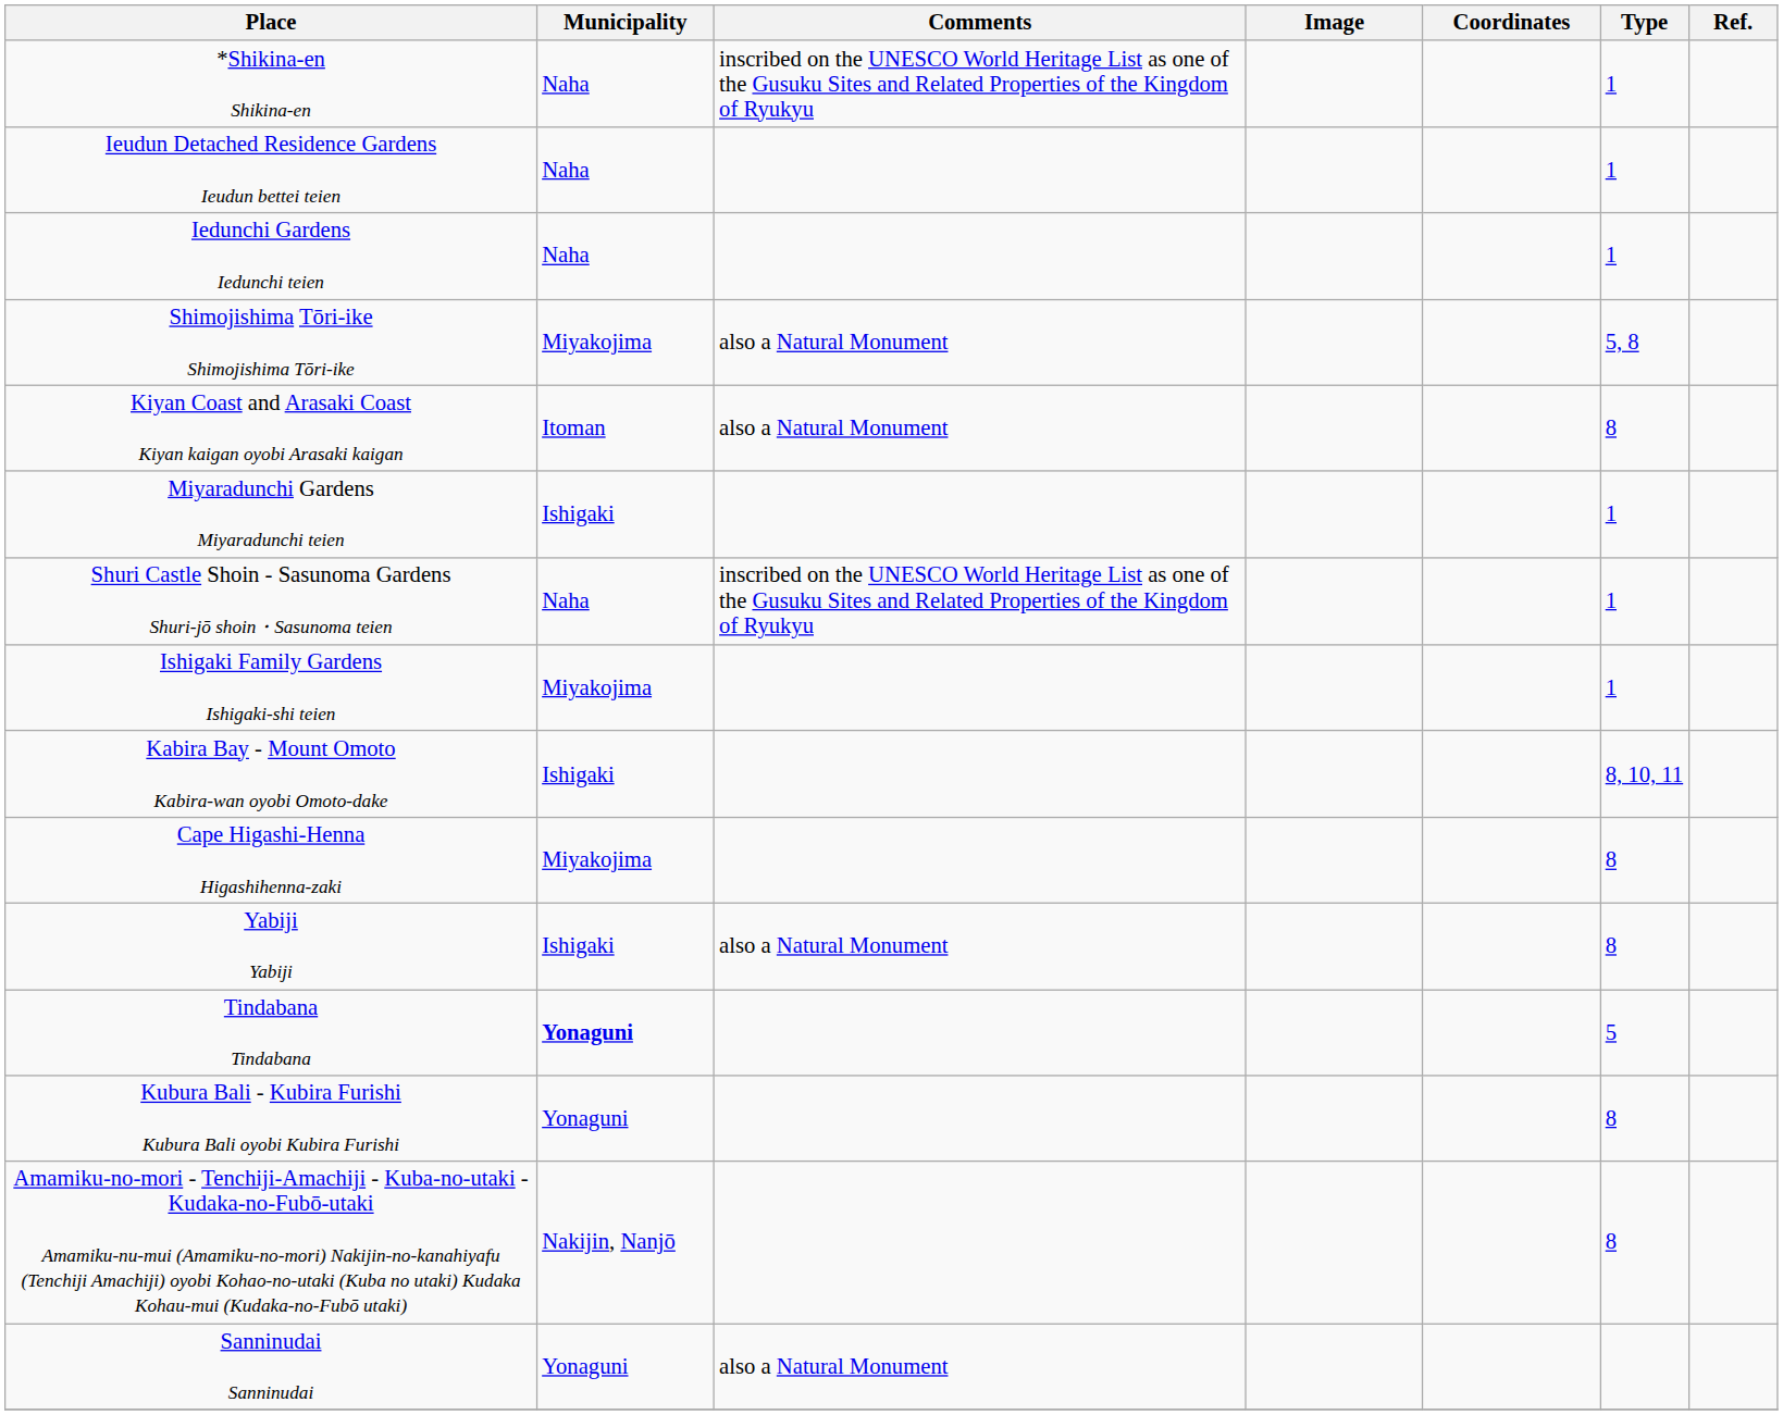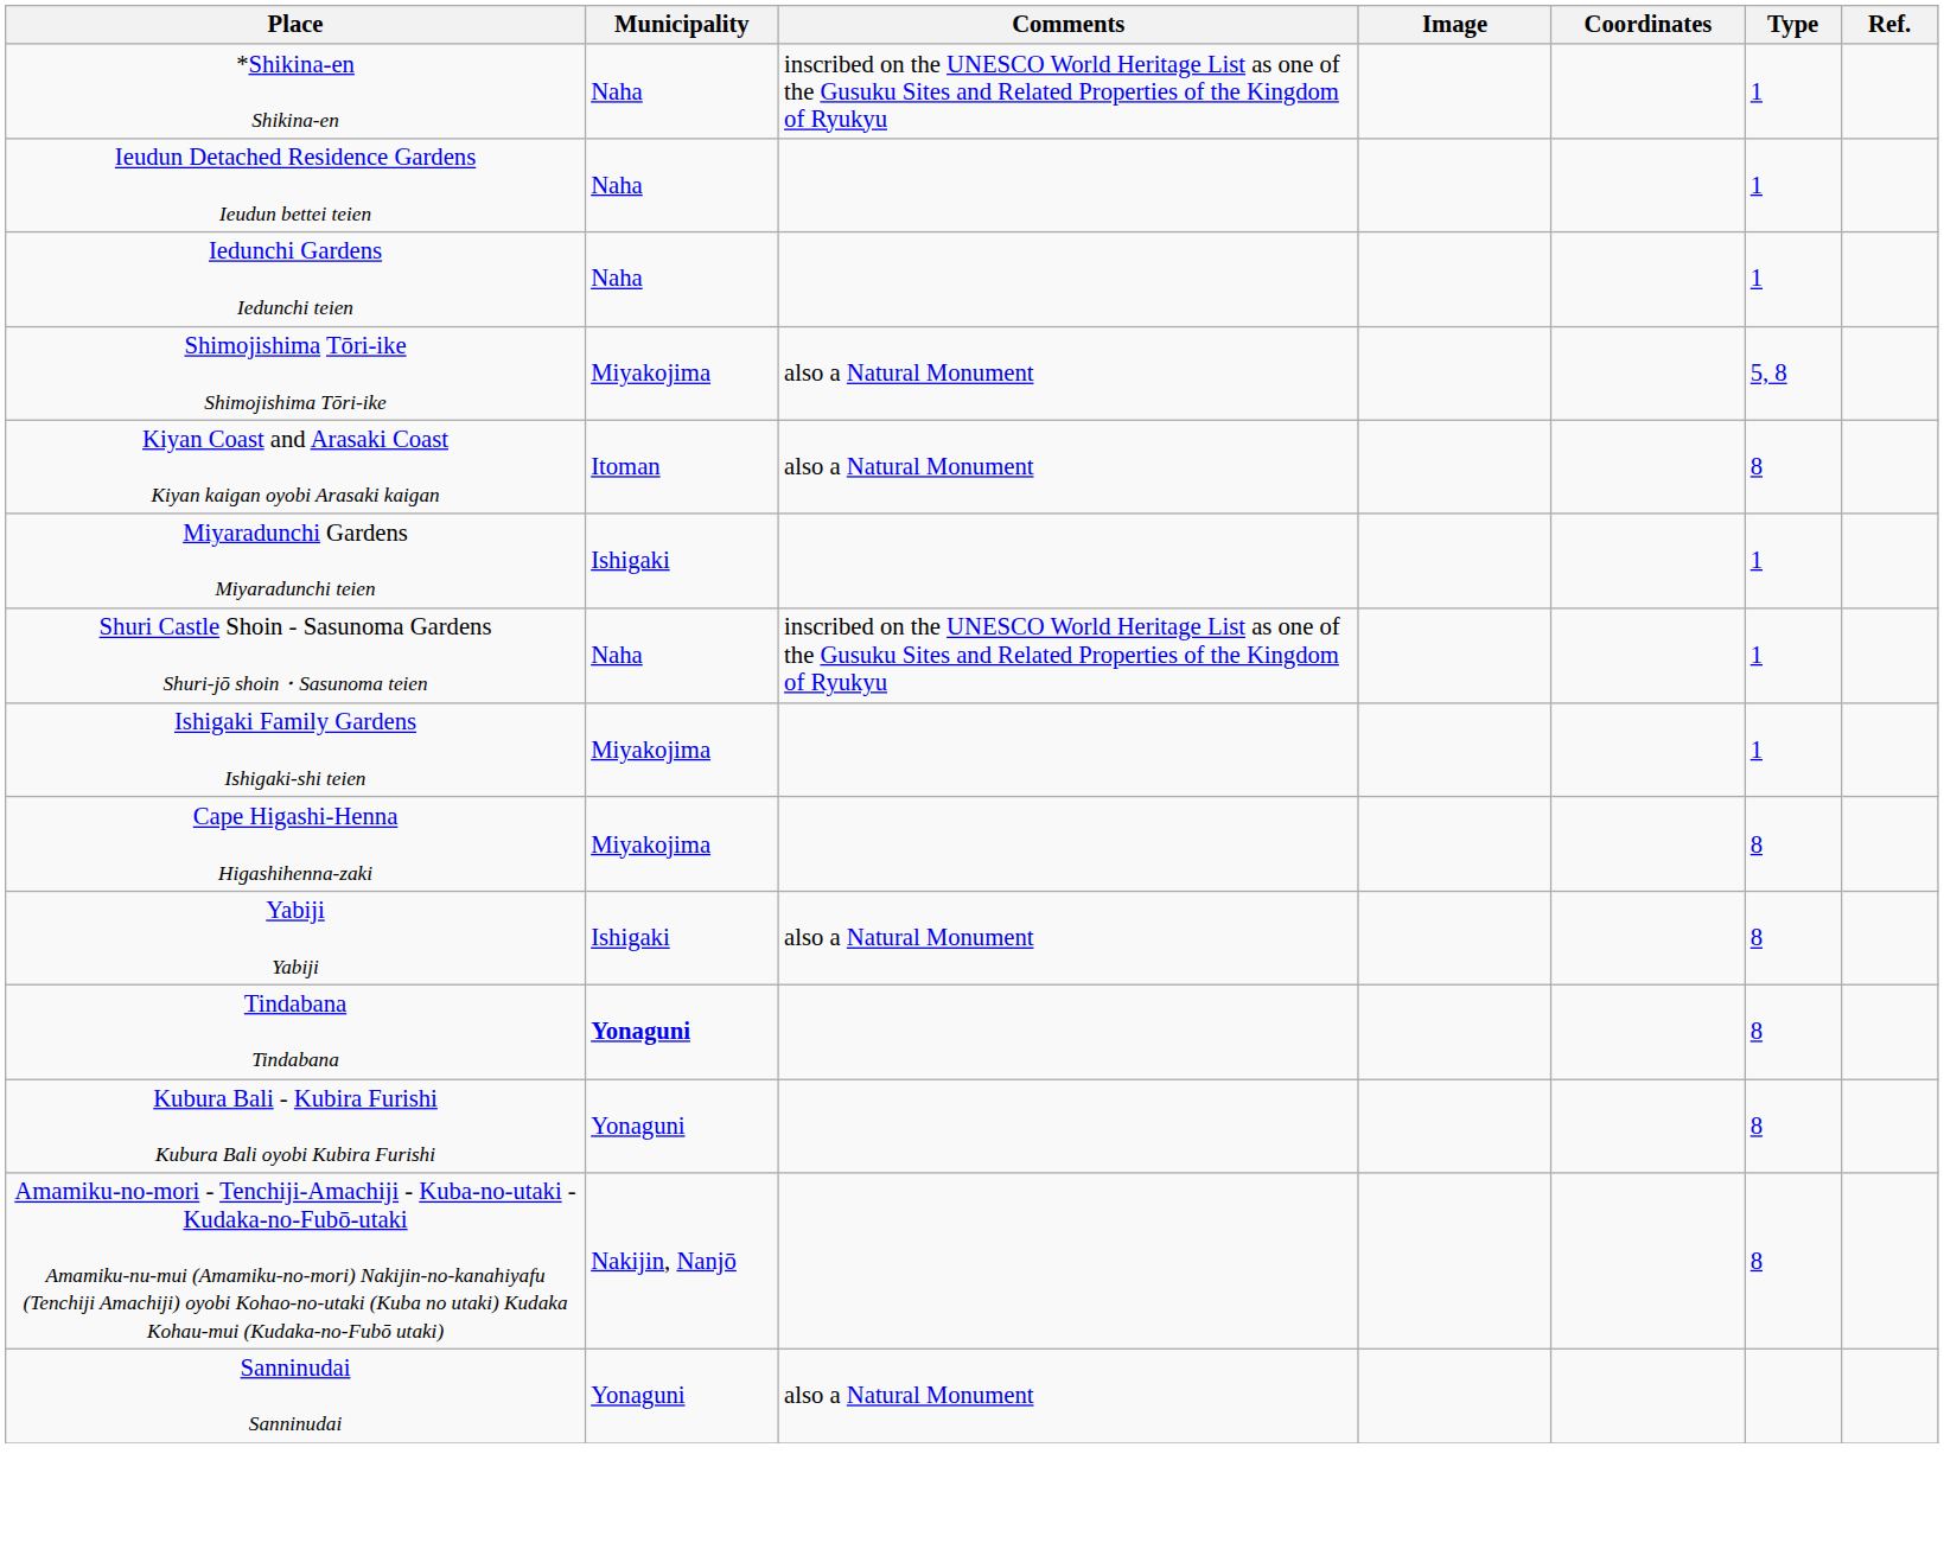- row: Kabira Bay - Mount Omoto Kabira-wan oyobi Omoto-dake | Ishigaki | 8, 10, 11
Tindabana Tindabana | Type: 5 -> 8
